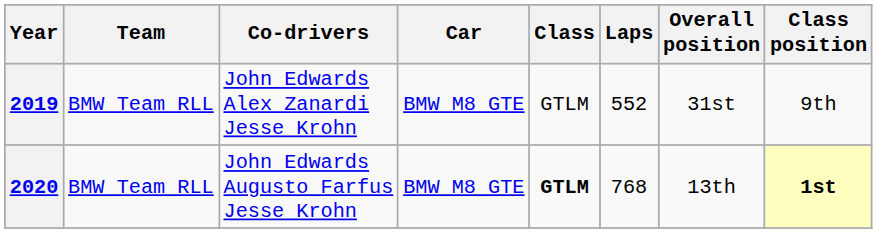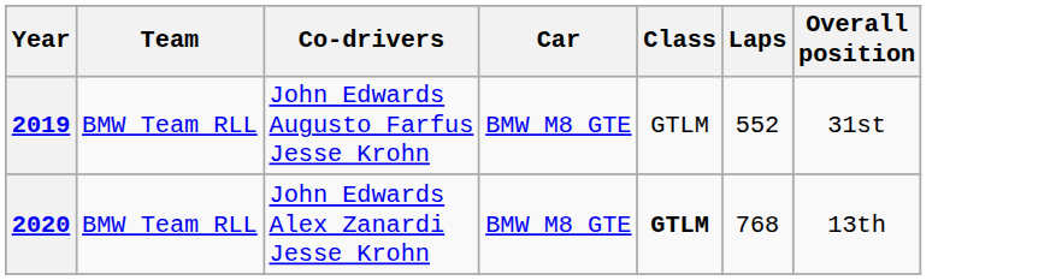- column: Class position | 9th | 1st
2019 | Co-drivers: John Edwards Alex Zanardi Jesse Krohn -> John Edwards Augusto Farfus Jesse Krohn
2020 | Co-drivers: John Edwards Augusto Farfus Jesse Krohn -> John Edwards Alex Zanardi Jesse Krohn
